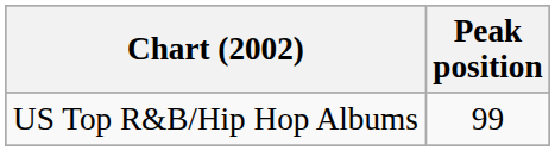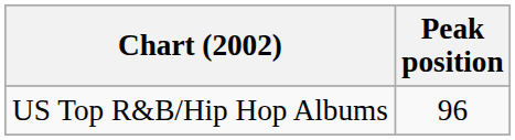US Top R&B/Hip Hop Albums | Peak position: 99 -> 96
